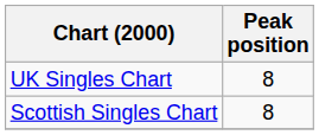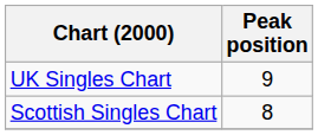UK Singles Chart | Peak position: 8 -> 9
